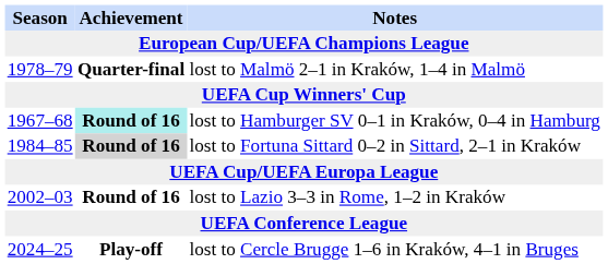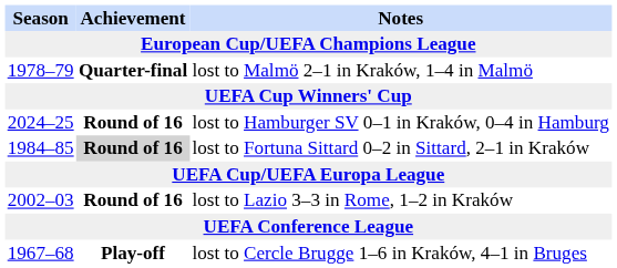lost to Hamburger SV 0–1 in Kraków, 0–4 in Hamburg | Season: 1967–68 -> 2024–25
lost to Hamburger SV 0–1 in Kraków, 0–4 in Hamburg | Achievement: paleturquoise background -> no background
lost to Cercle Brugge 1–6 in Kraków, 4–1 in Bruges | Season: 2024–25 -> 1967–68
